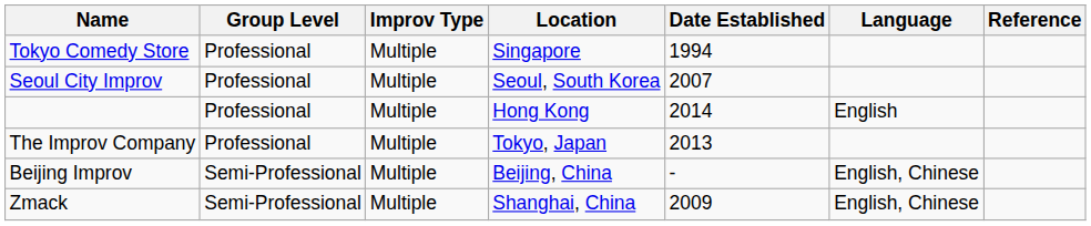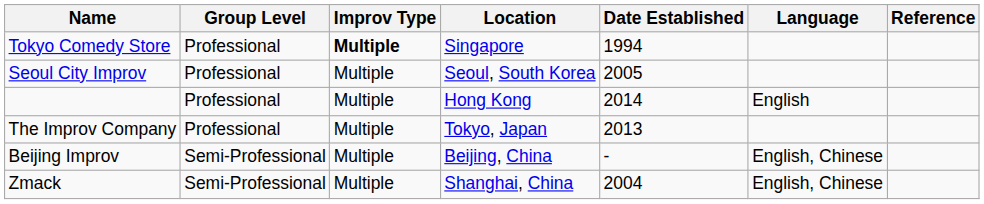Tokyo Comedy Store | Improv Type: normal -> bold
Seoul City Improv | Date Established: 2007 -> 2005
Zmack | Date Established: 2009 -> 2004
